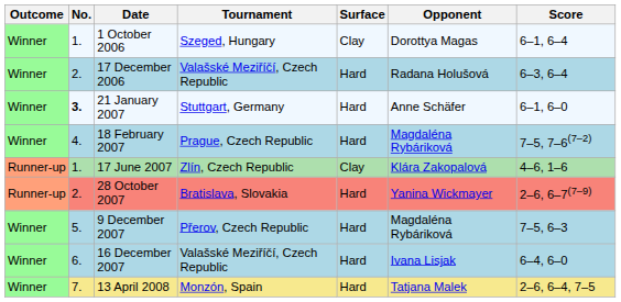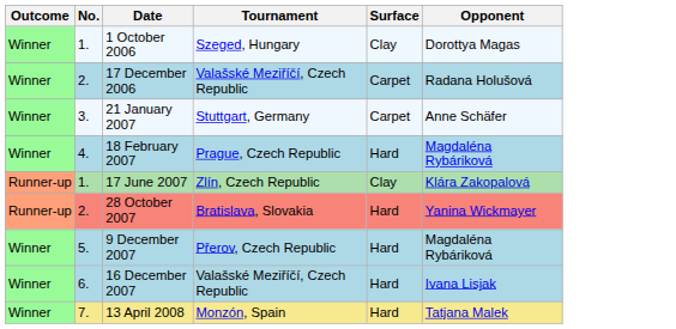- column: Score | 6–1, 6–4 | 6–3, 6–4 | 6–1, 6–0 | 7–5, 7–6(7–2) | 4–6, 1–6 | 2–6, 6–7(7–9) | 7–5, 6–3 | 6–4, 6–0 | 2–6, 6–4, 7–5
17 December 2006 | Surface: Hard -> Carpet
21 January 2007 | No.: bold -> normal
21 January 2007 | Surface: Hard -> Carpet
